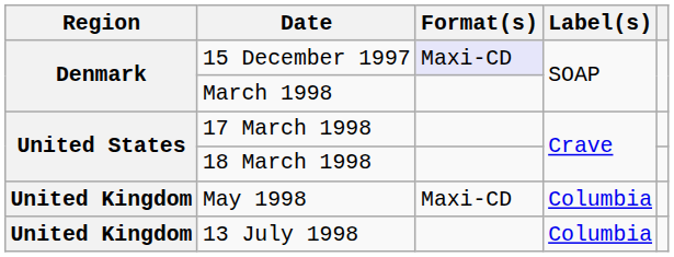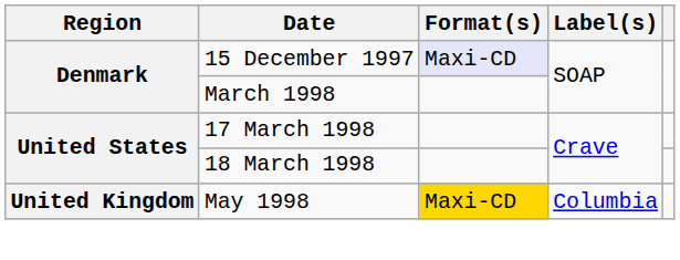May 1998 | Format(s): no background -> gold background
- row: United Kingdom | 13 July 1998 | Columbia
